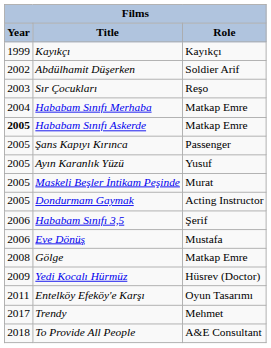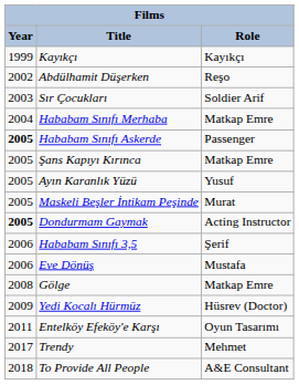Abdülhamit Düşerken | Role: Soldier Arif -> Reşo
Sır Çocukları | Role: Reşo -> Soldier Arif
Hababam Sınıfı Askerde | Role: Matkap Emre -> Passenger
Şans Kapıyı Kırınca | Role: Passenger -> Matkap Emre
Dondurmam Gaymak | Year: normal -> bold
